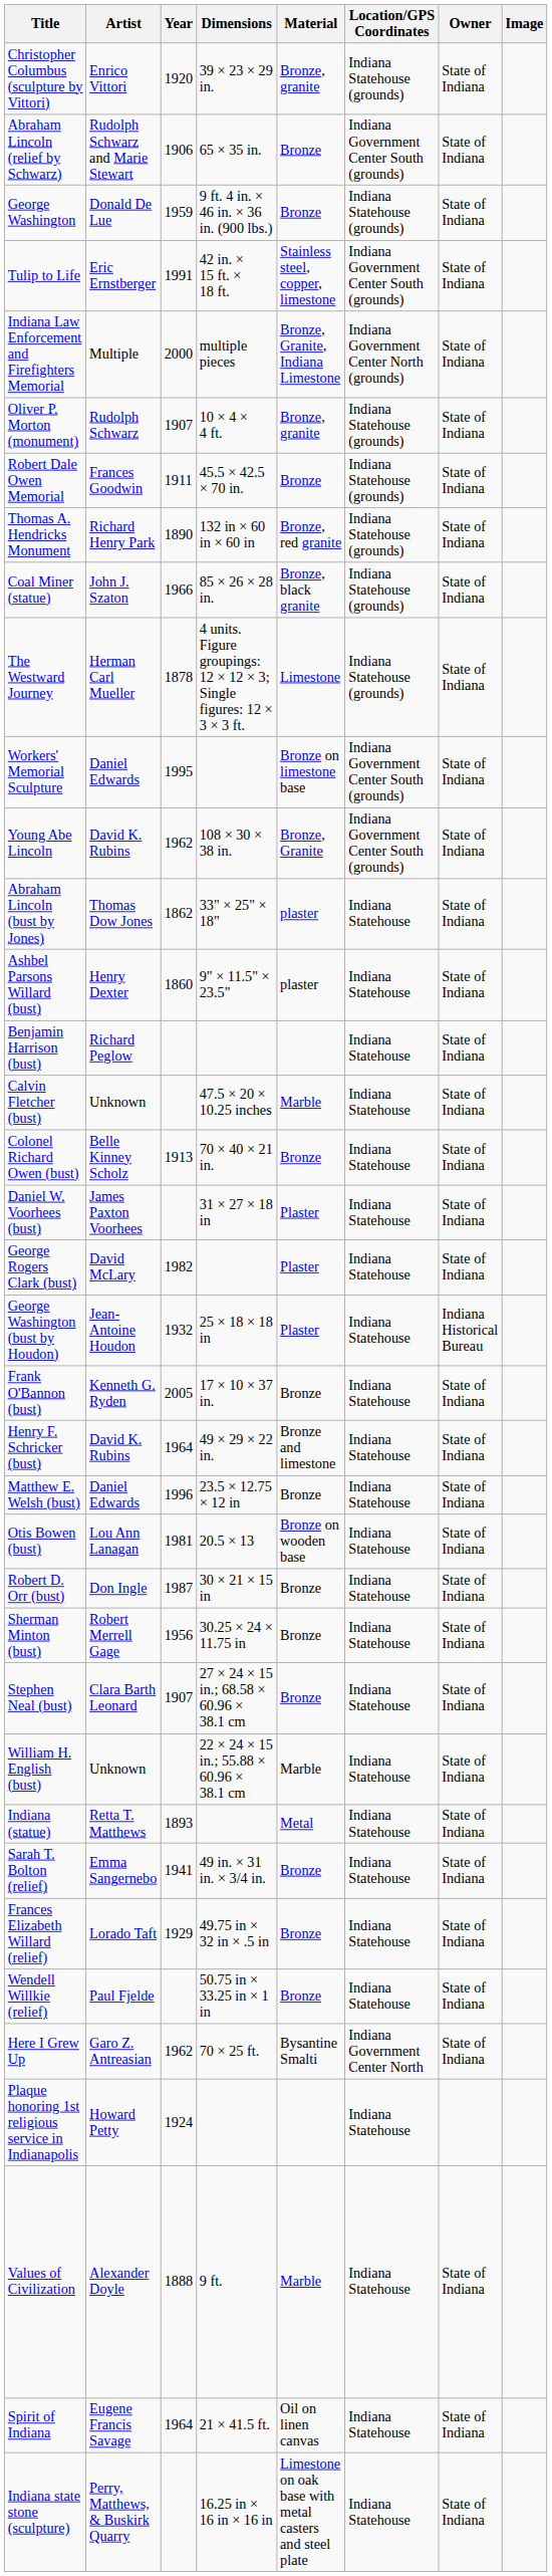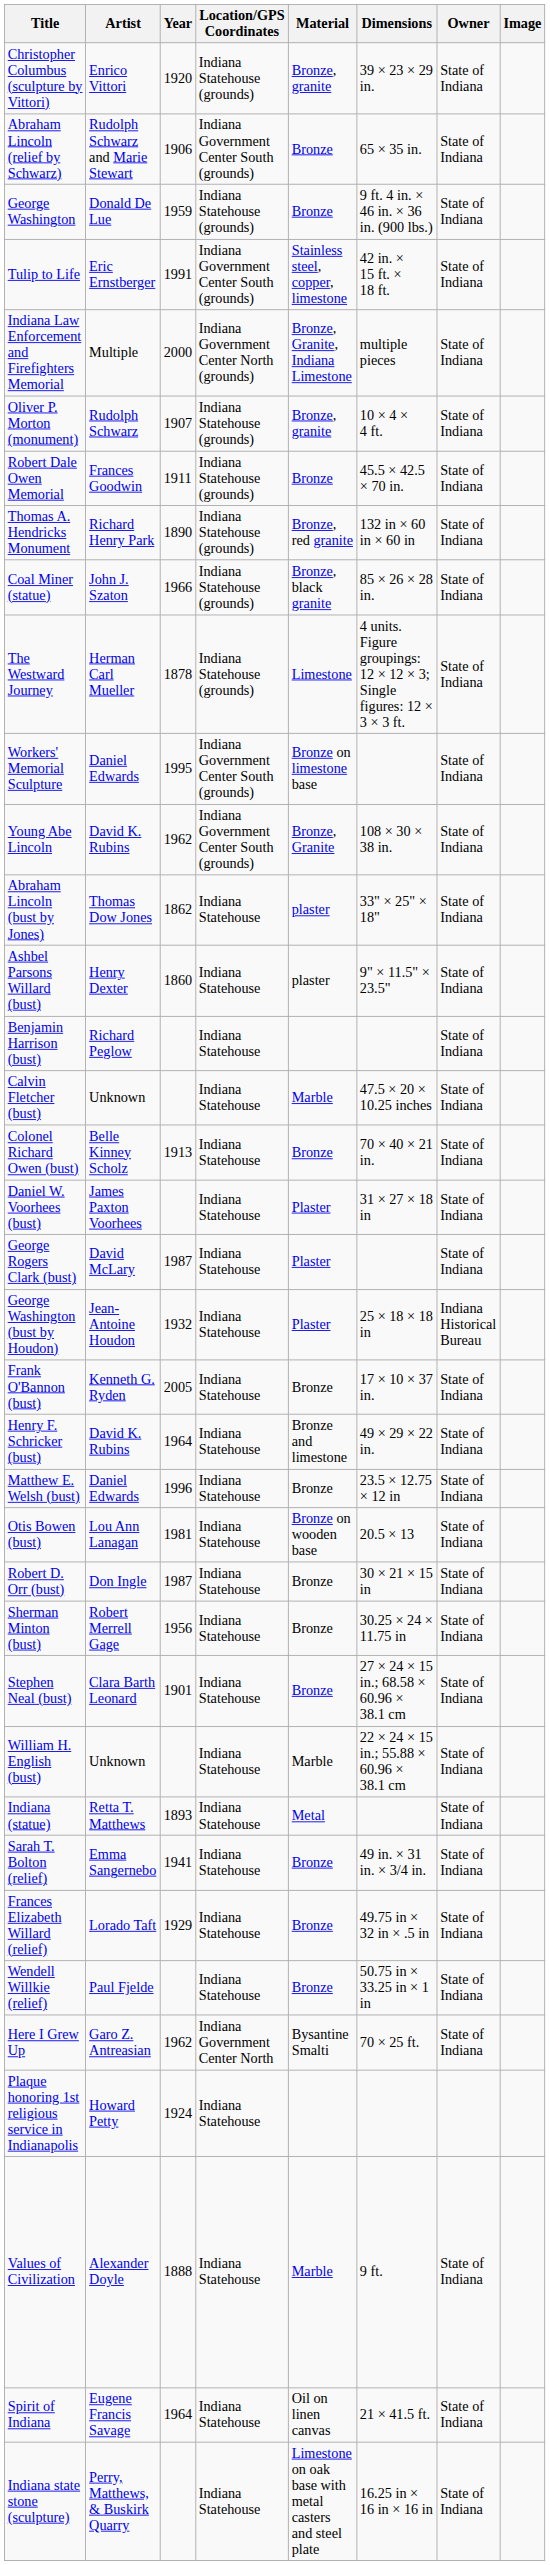columns swapped: Location/GPS Coordinates <-> Dimensions
George Rogers Clark (bust) | Year: 1982 -> 1987
Stephen Neal (bust) | Year: 1907 -> 1901
